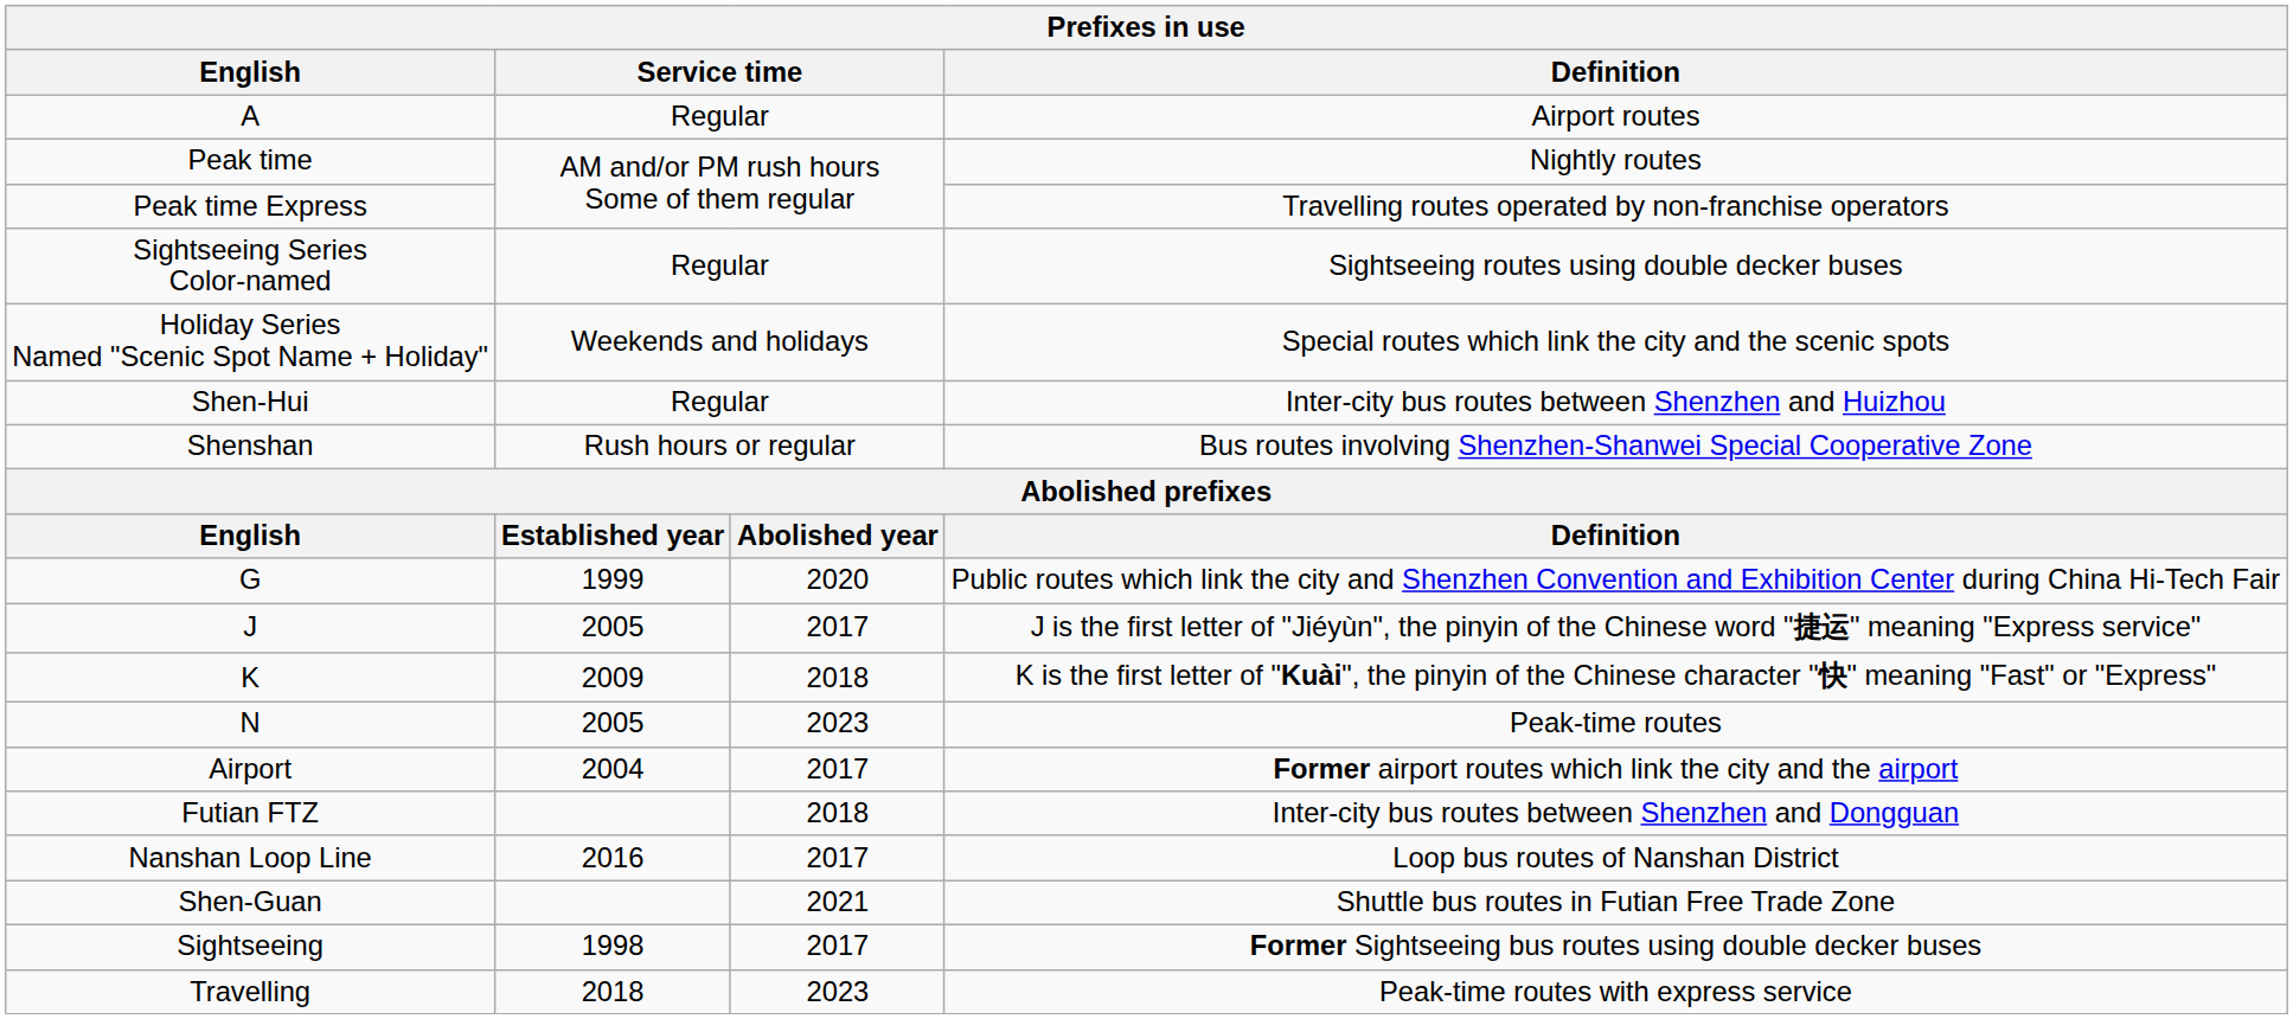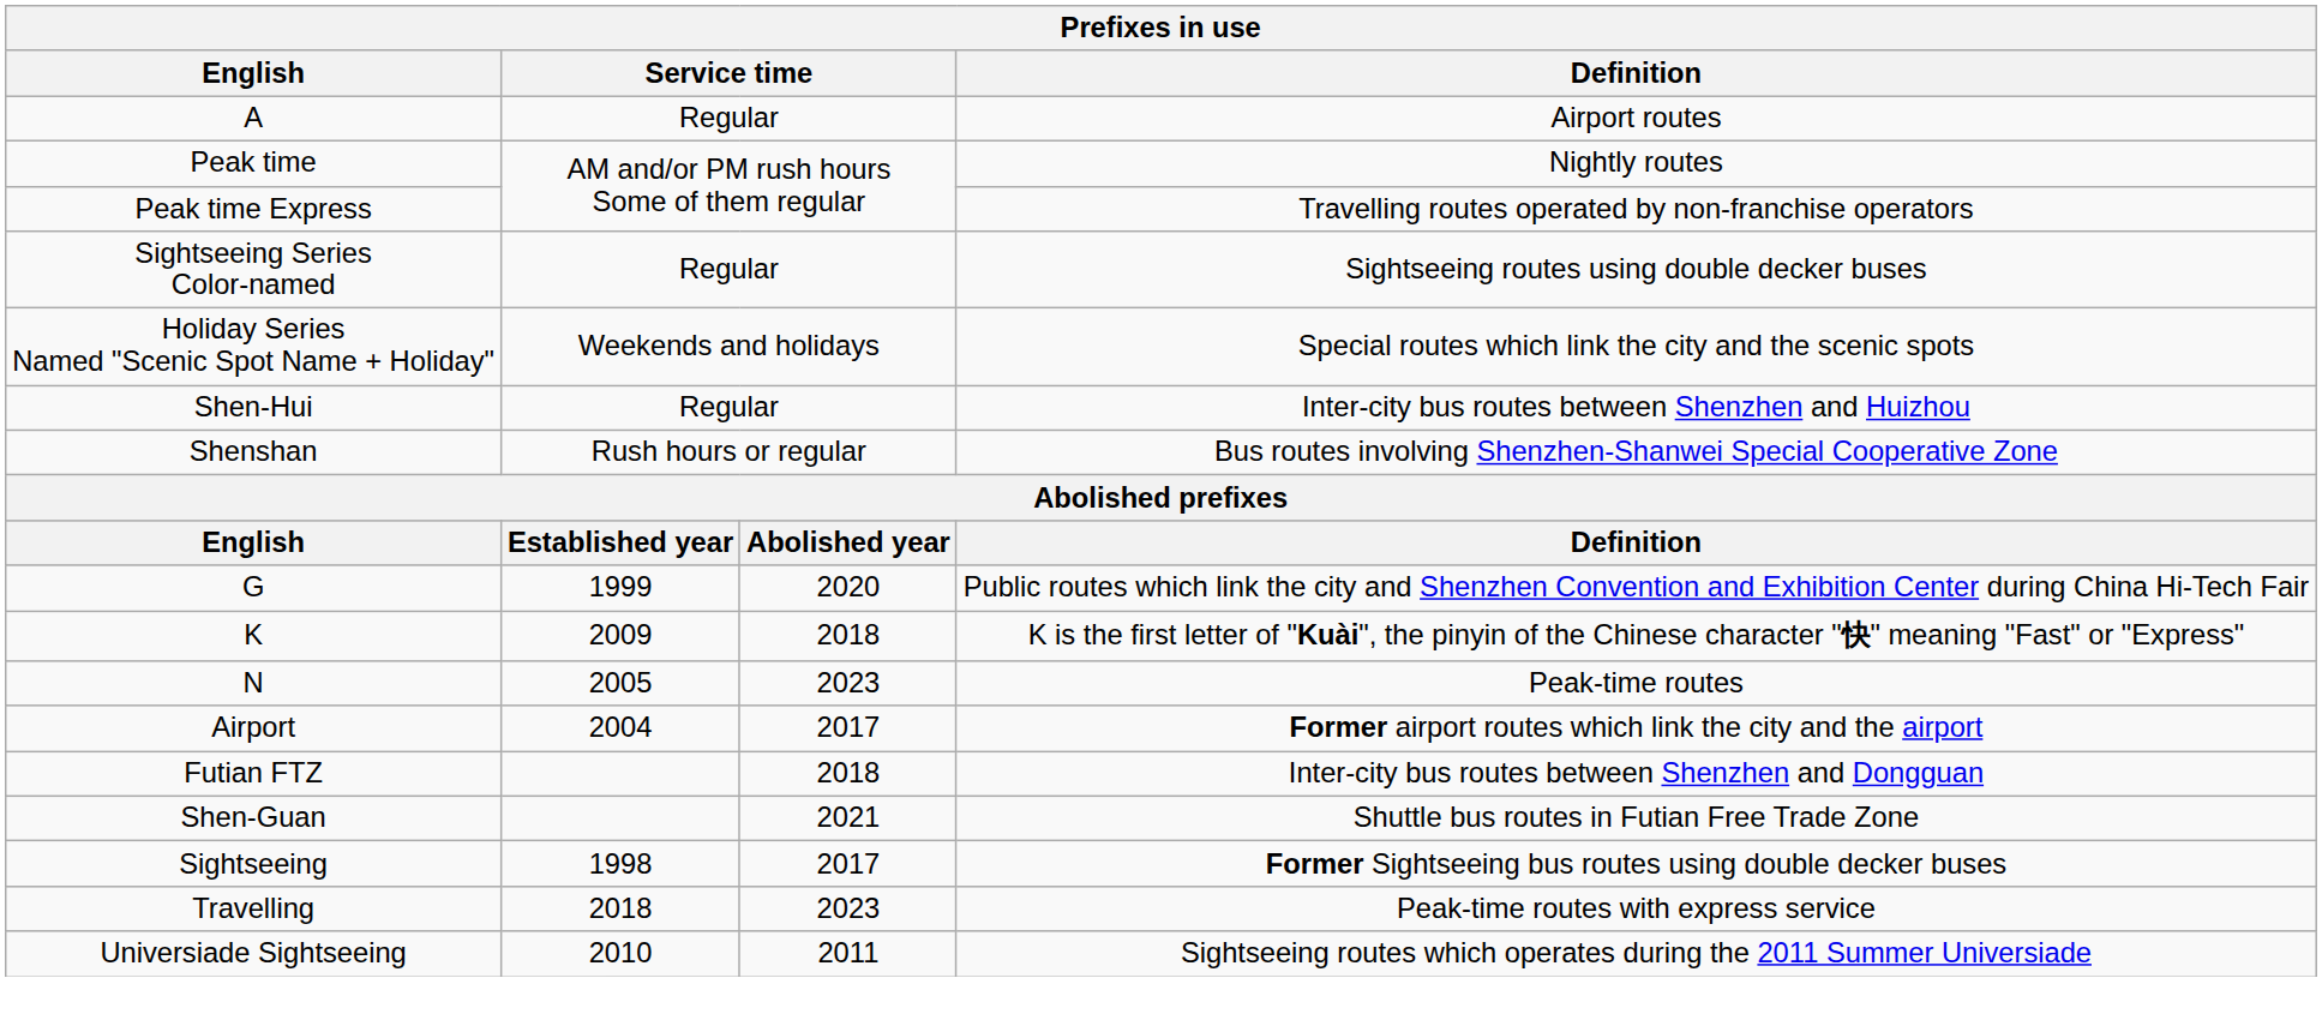- row: J | 2005 | 2017 | J is the first letter of "Jiéyùn", the pinyin of the Chinese word "捷运" meaning "Express service"
- row: Nanshan Loop Line | 2016 | 2017 | Loop bus routes of Nanshan District
+ row: Universiade Sightseeing | 2010 | 2011 | Sightseeing routes which operates during the 2011 Summer Universiade
